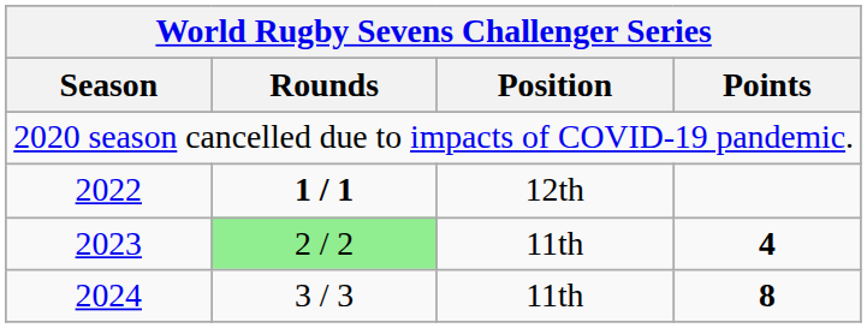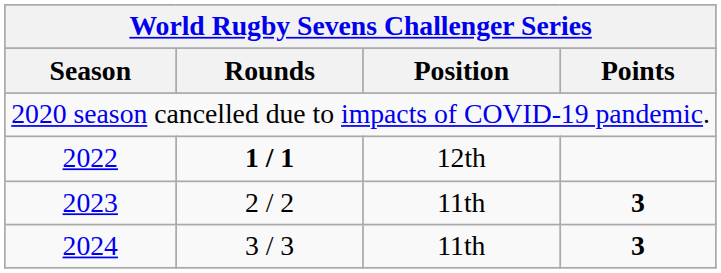2023 | Rounds: lightgreen background -> no background
2023 | Points: 4 -> 3
2024 | Points: 8 -> 3
